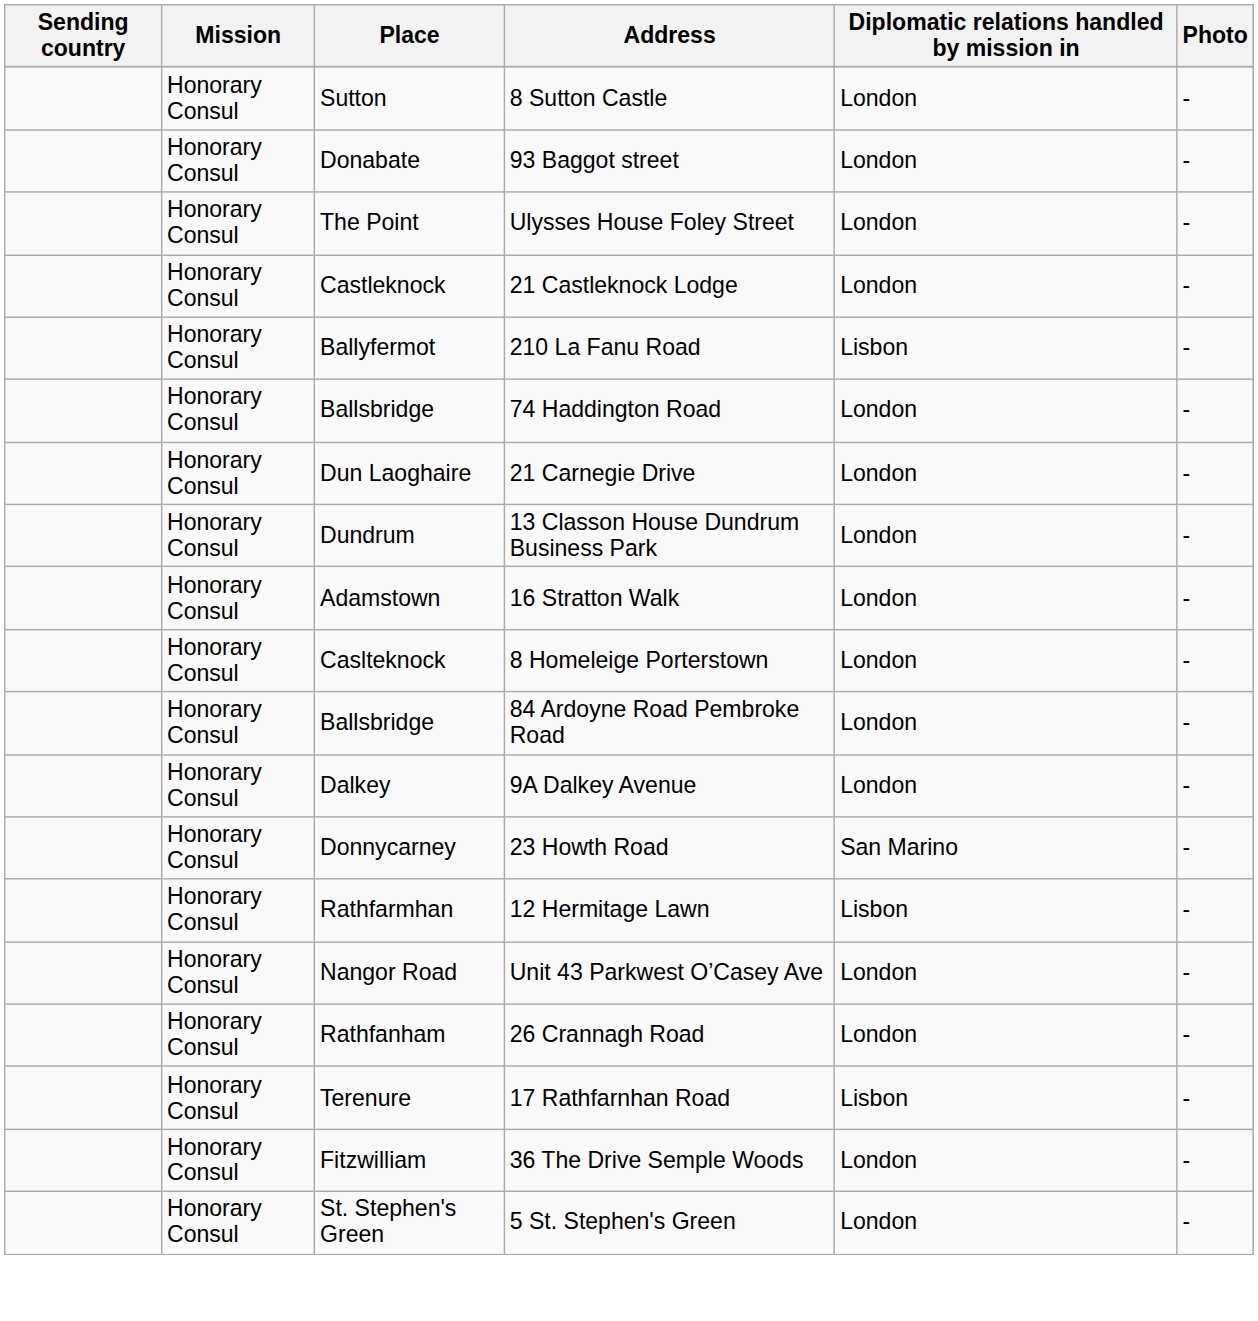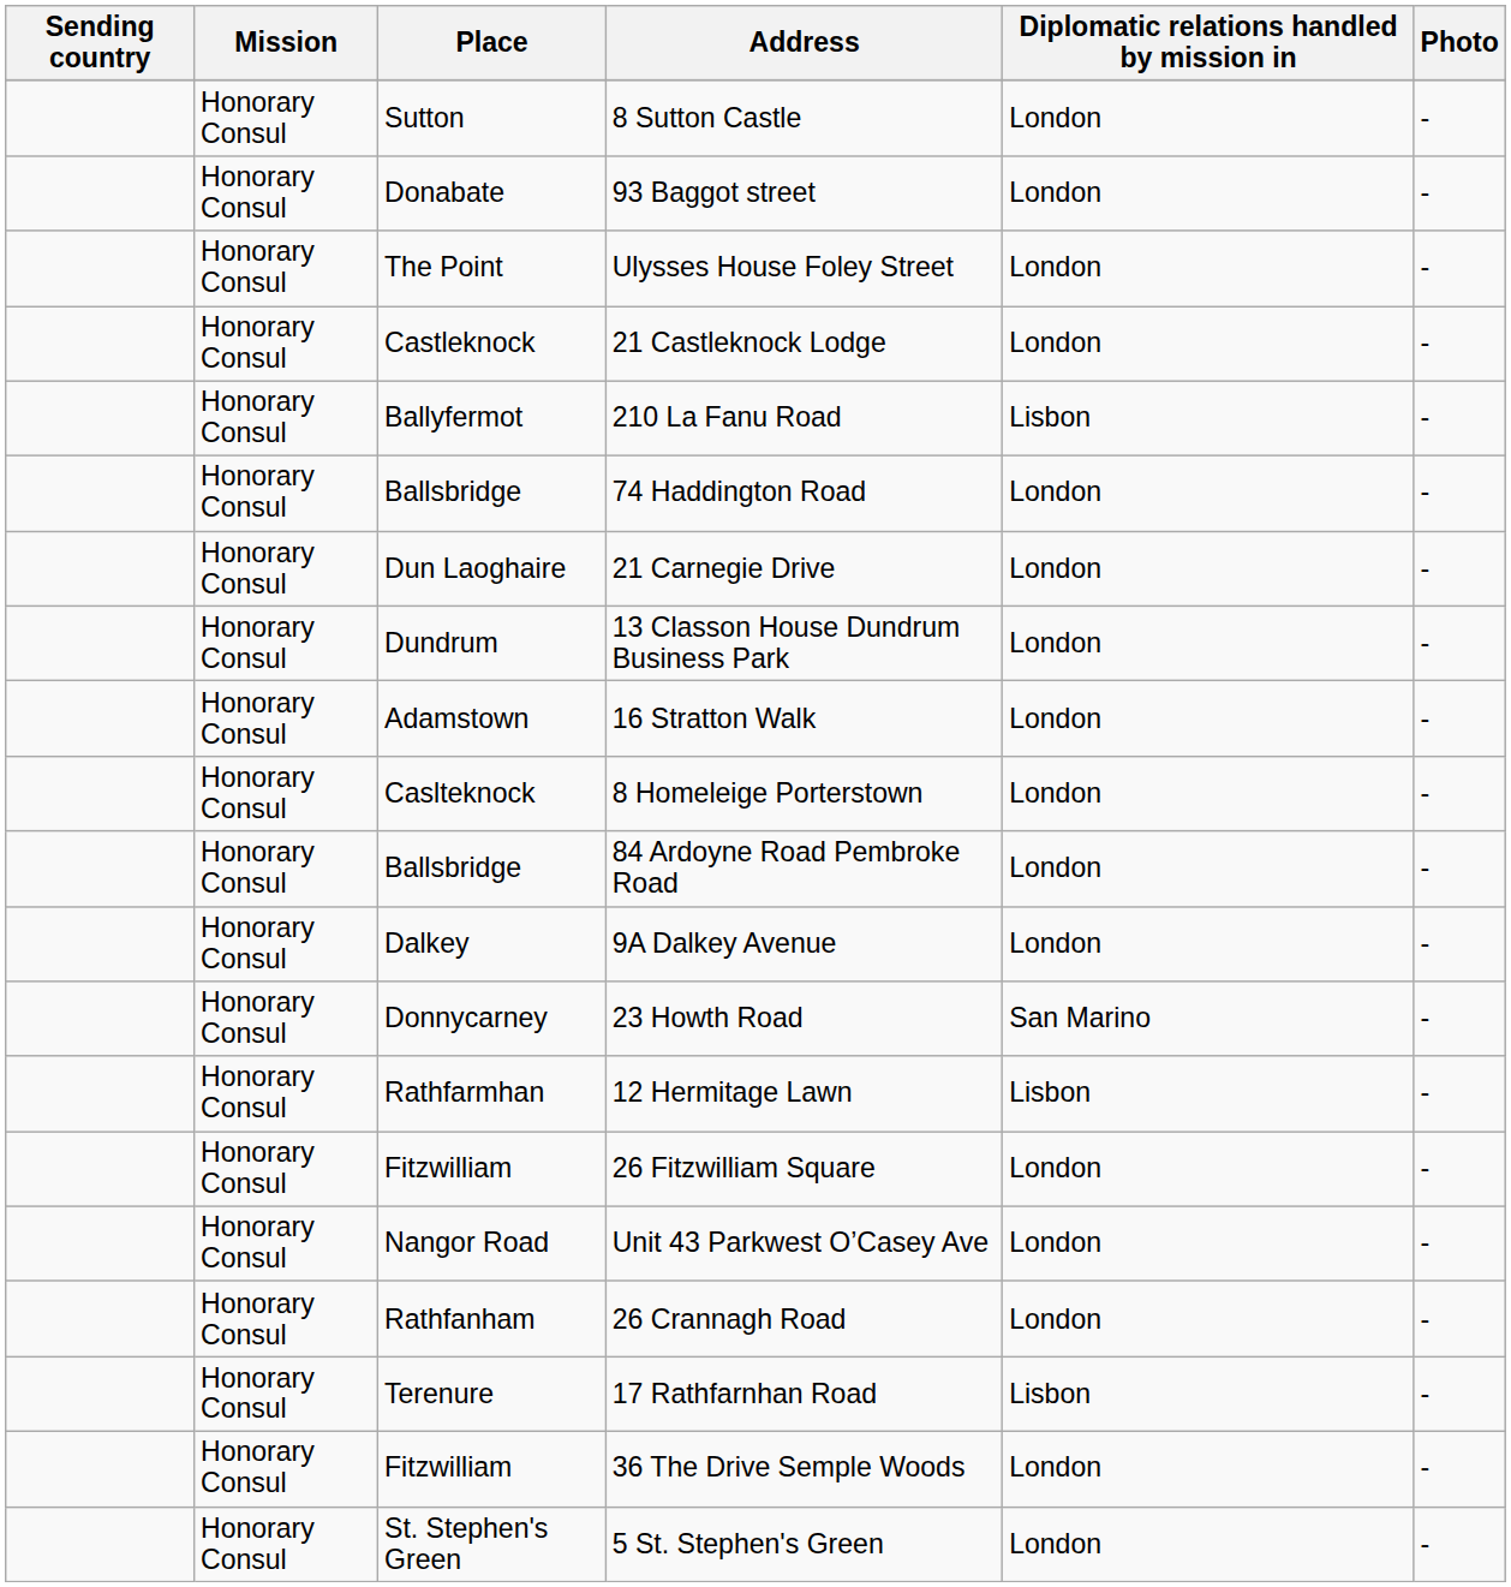+ row: Honorary Consul | Fitzwilliam | 26 Fitzwilliam Square | London | -
